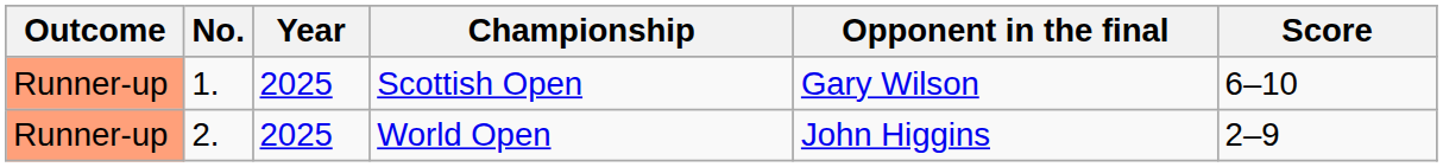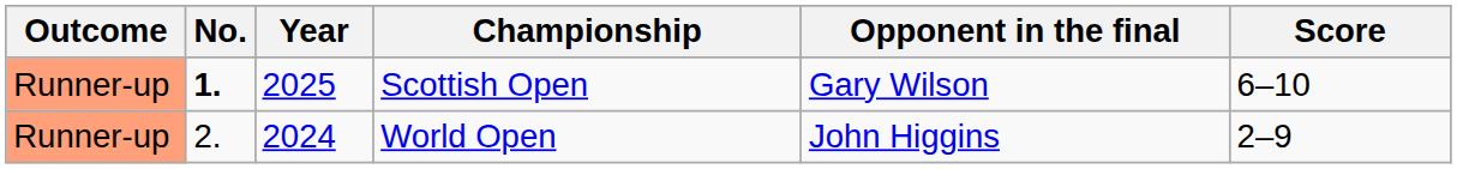Scottish Open | No.: normal -> bold
World Open | Year: 2025 -> 2024
